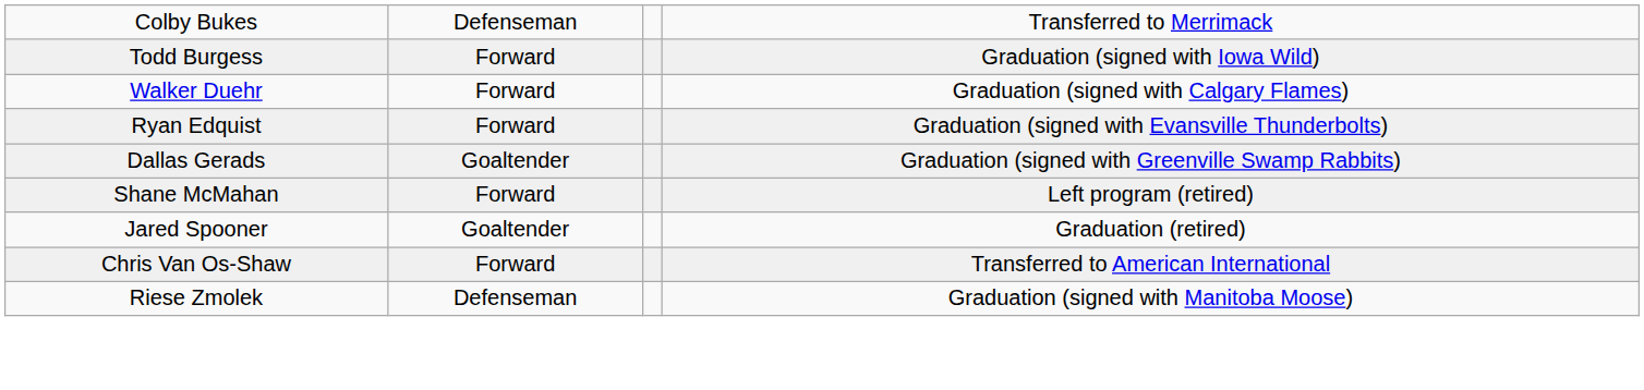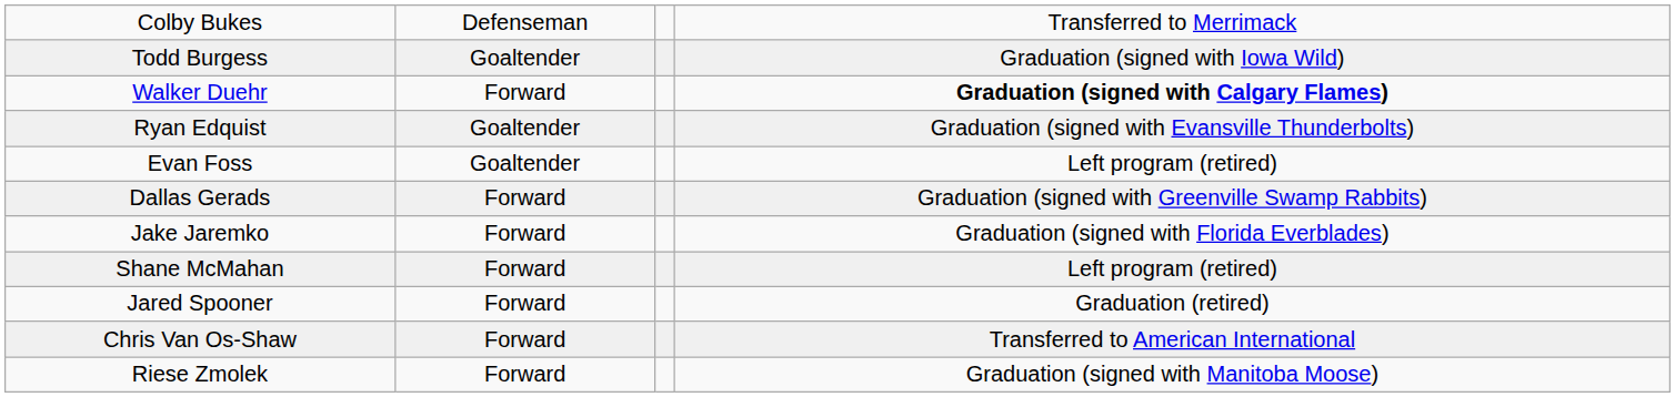Todd Burgess | column 2: Forward -> Goaltender
Walker Duehr | column 4: normal -> bold
Ryan Edquist | column 2: Forward -> Goaltender
+ row: Evan Foss | Goaltender | Left program (retired)
Dallas Gerads | column 2: Goaltender -> Forward
+ row: Jake Jaremko | Forward | Graduation (signed with Florida Everblades)
Jared Spooner | column 2: Goaltender -> Forward
Riese Zmolek | column 2: Defenseman -> Forward
